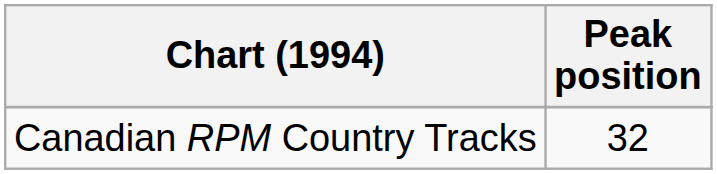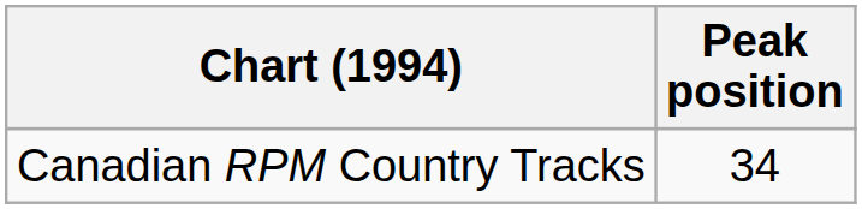Canadian RPM Country Tracks | Peak position: 32 -> 34
